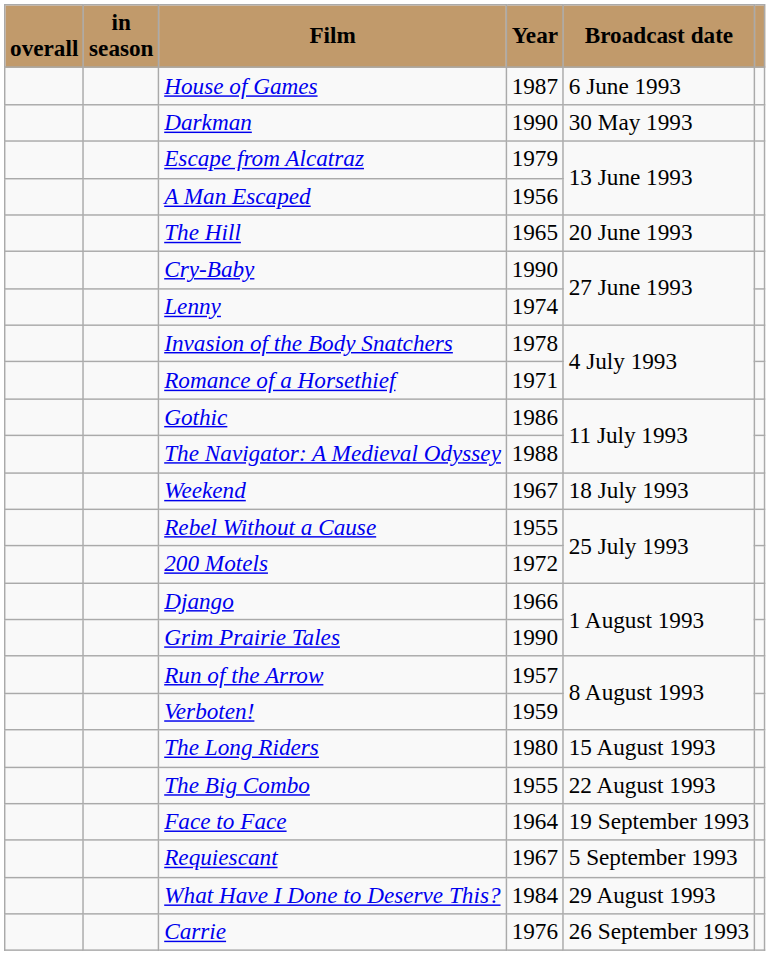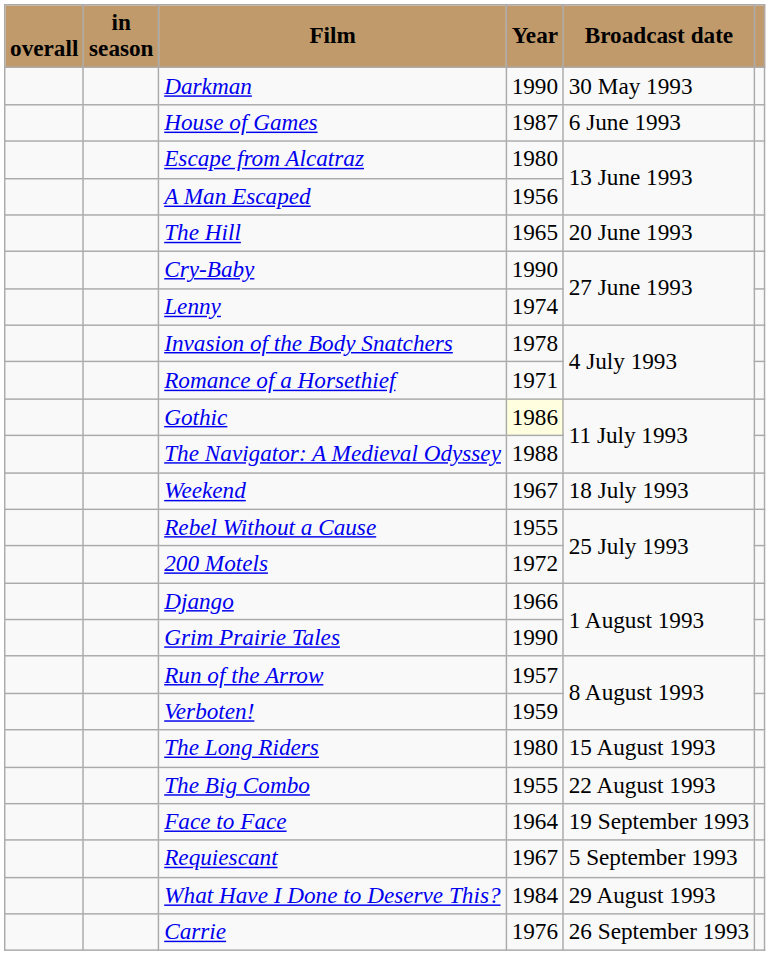rows swapped: Darkman <-> House of Games
Escape from Alcatraz | Year: 1979 -> 1980
Gothic | Year: no background -> lightyellow background
